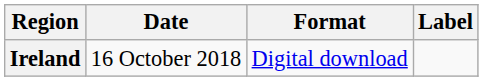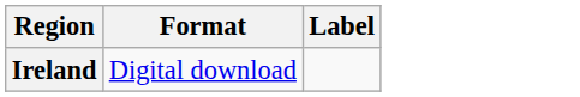- column: Date | 16 October 2018
